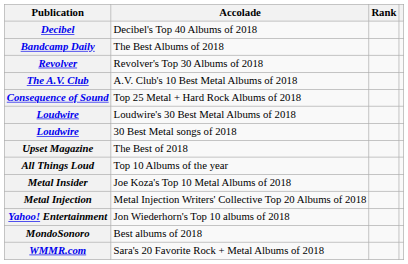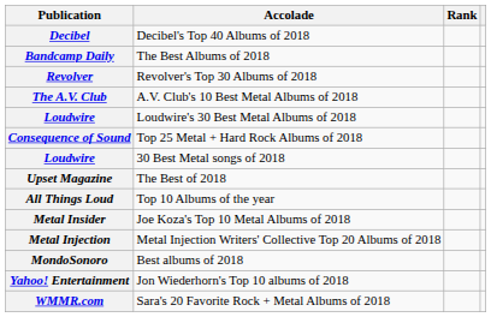rows swapped: Loudwire / Loudwire's 30 Best Metal Albums of 2018 <-> Consequence of Sound
rows swapped: MondoSonoro <-> Yahoo! Entertainment
